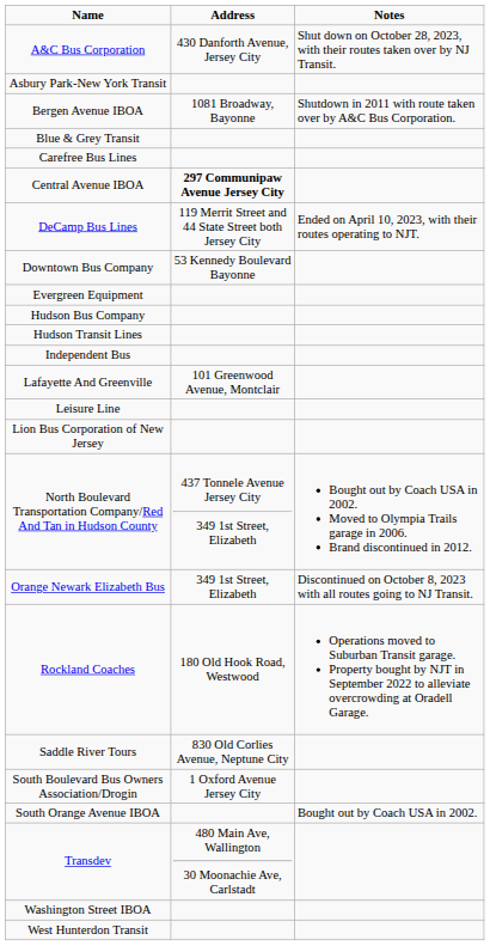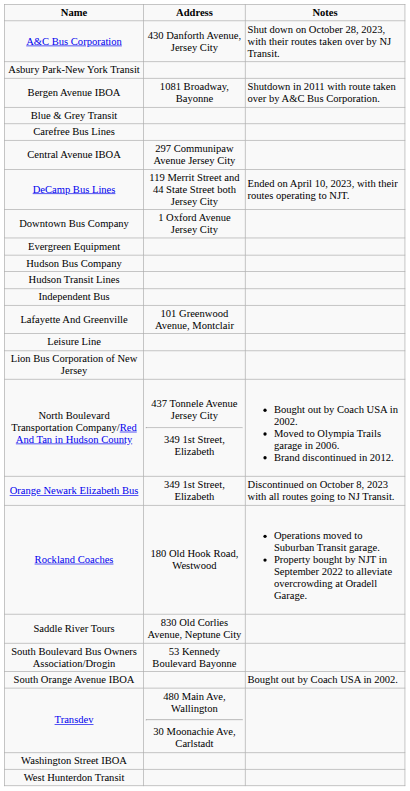Central Avenue IBOA | Address: bold -> normal
Downtown Bus Company | Address: 53 Kennedy Boulevard Bayonne -> 1 Oxford Avenue Jersey City
South Boulevard Bus Owners Association/Drogin | Address: 1 Oxford Avenue Jersey City -> 53 Kennedy Boulevard Bayonne
